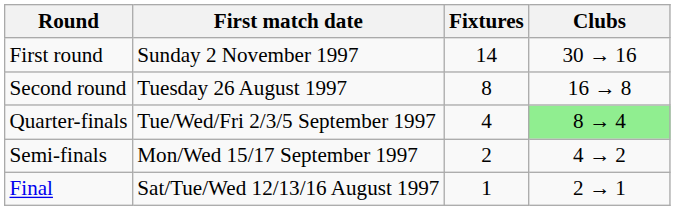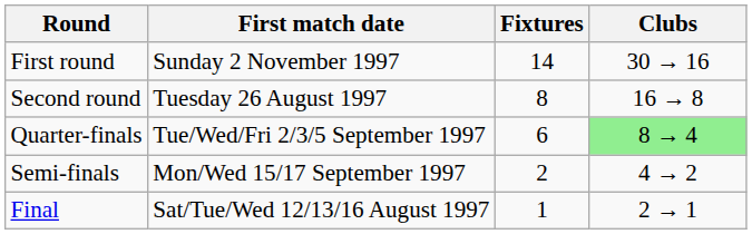Quarter-finals | Fixtures: 4 -> 6
